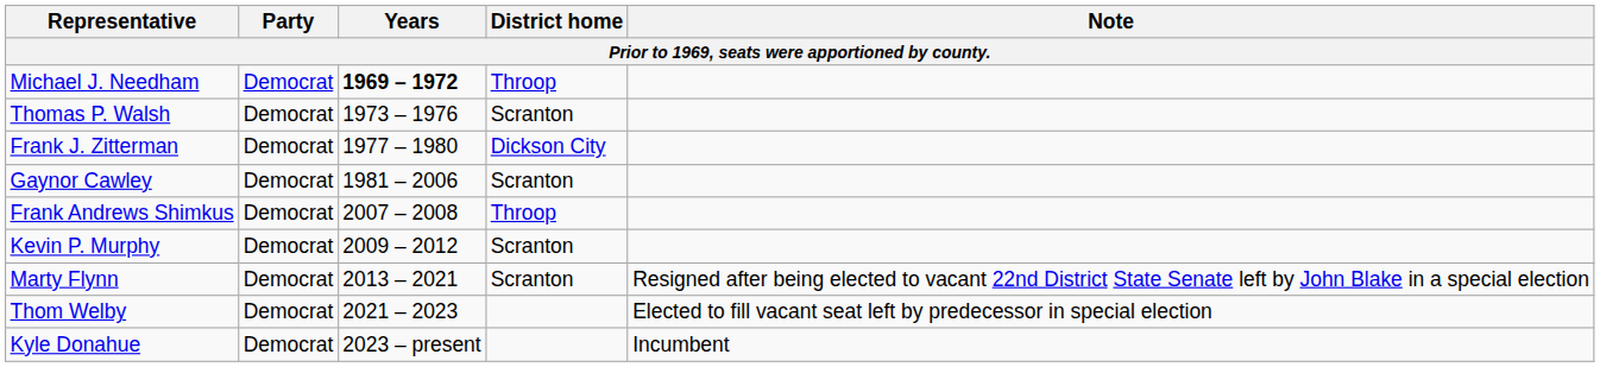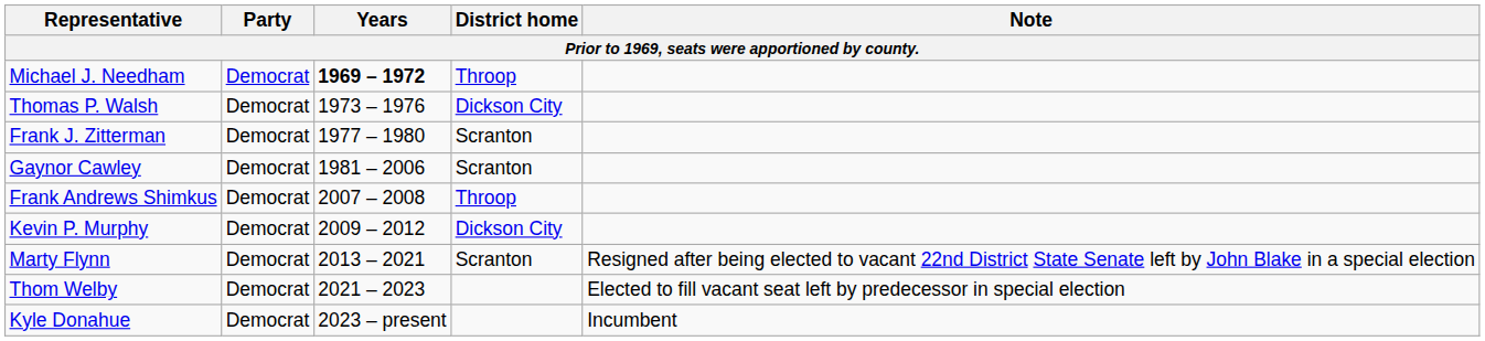Thomas P. Walsh | District home: Scranton -> Dickson City
Frank J. Zitterman | District home: Dickson City -> Scranton
Kevin P. Murphy | District home: Scranton -> Dickson City
